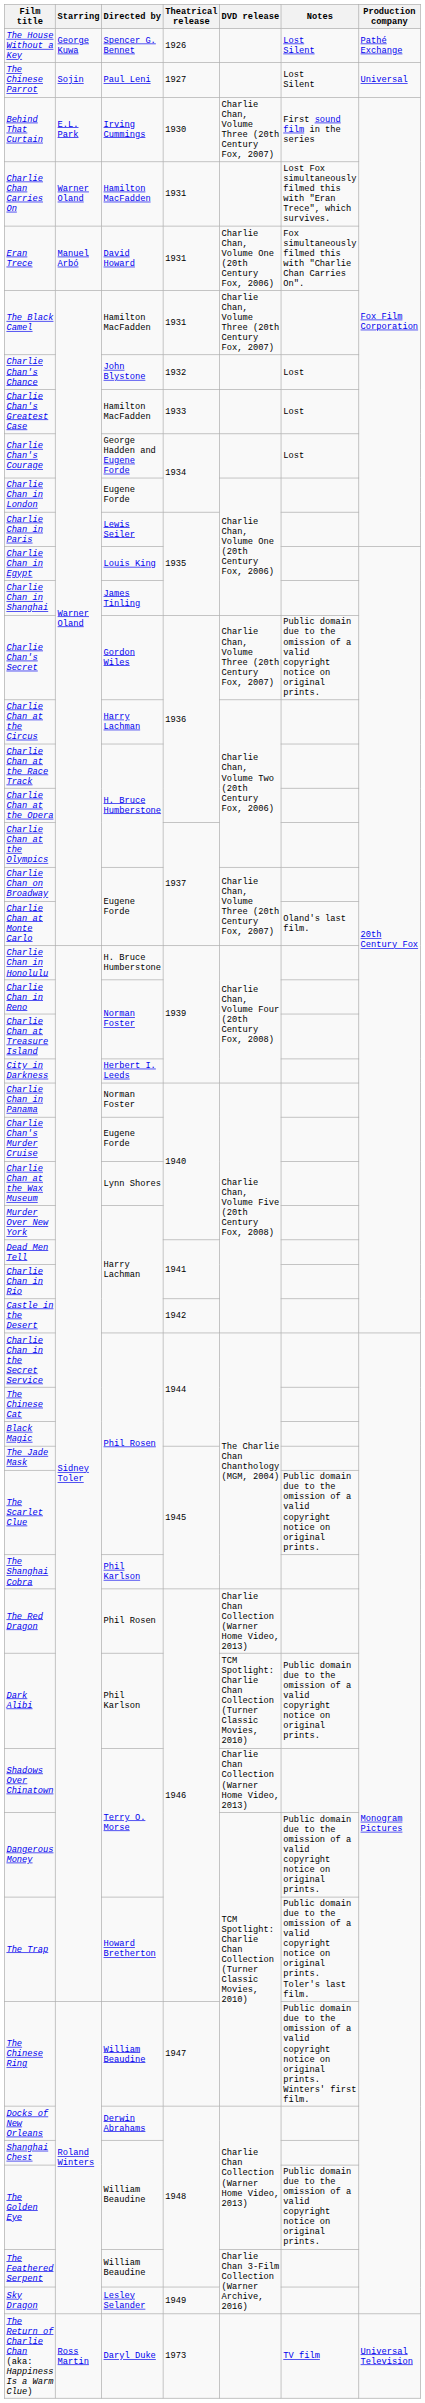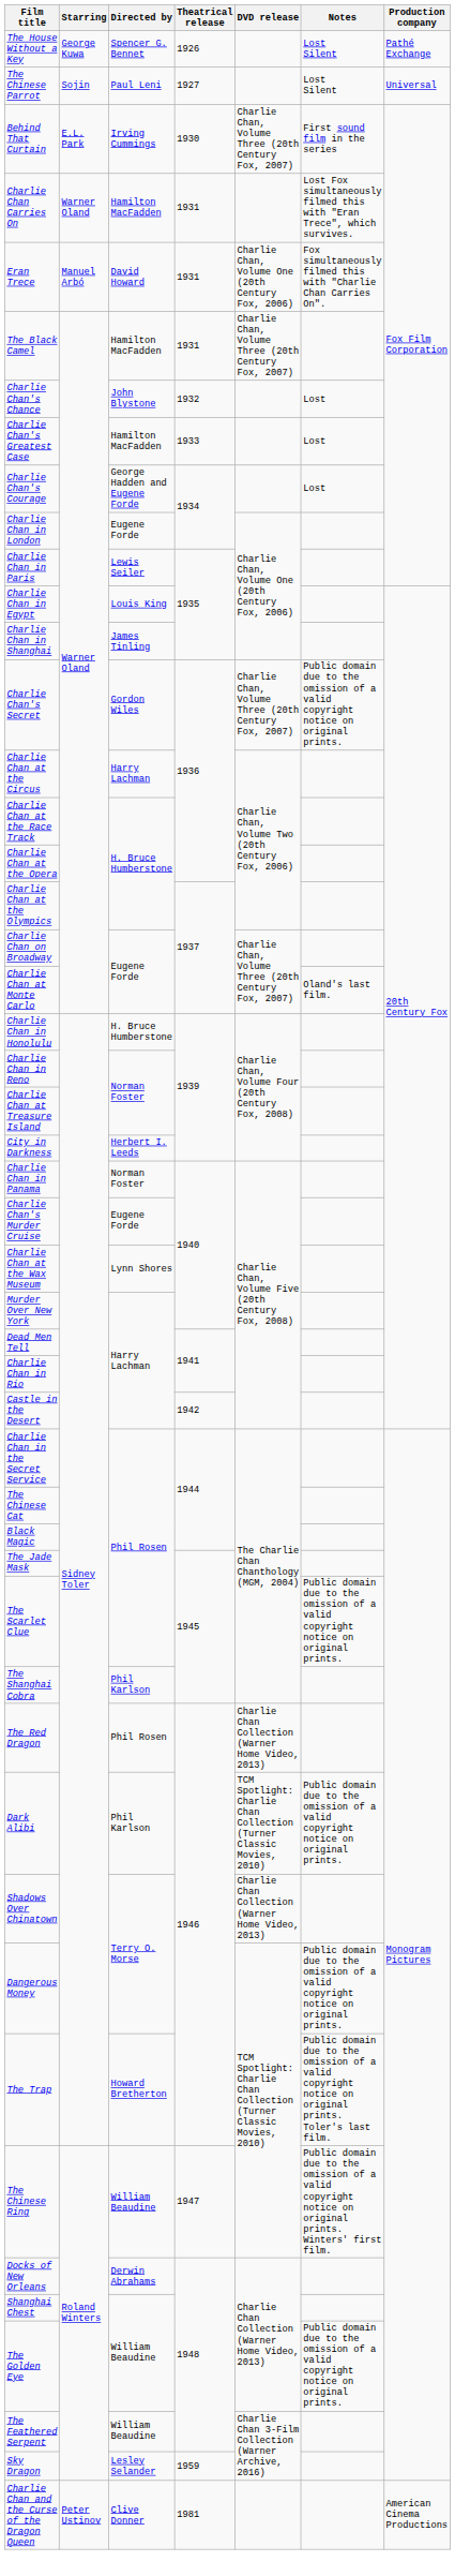Sky Dragon | Theatrical release: 1949 -> 1959
- row: The Return of Charlie Chan (aka: Happiness Is a Warm Clue) | Ross Martin | Daryl Duke | 1973 | TV film | Universal Television
+ row: Charlie Chan and the Curse of the Dragon Queen | Peter Ustinov | Clive Donner | 1981 | American Cinema Productions
